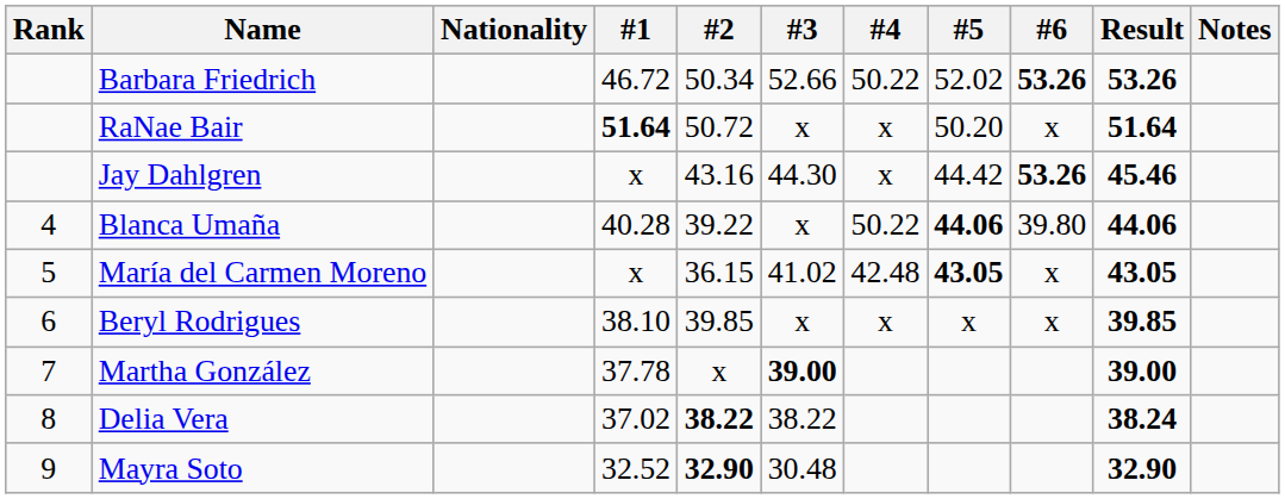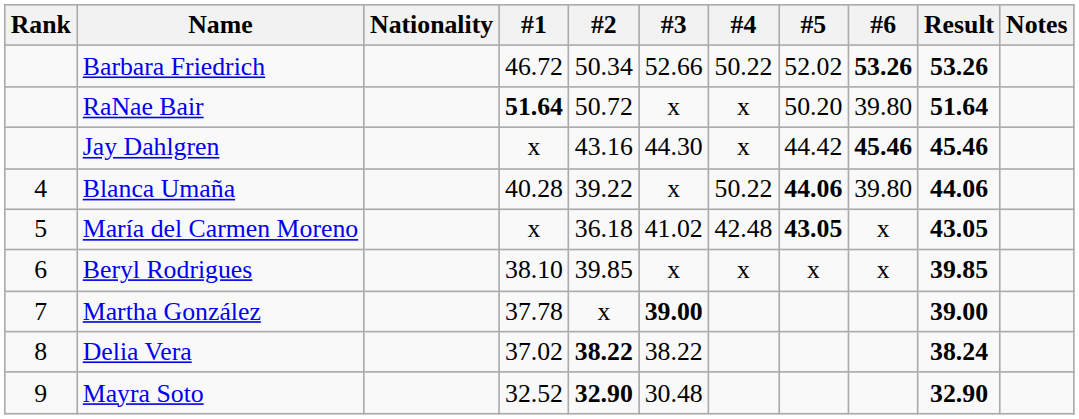RaNae Bair | #6: x -> 39.80
Jay Dahlgren | #6: 53.26 -> 45.46
María del Carmen Moreno | #2: 36.15 -> 36.18
